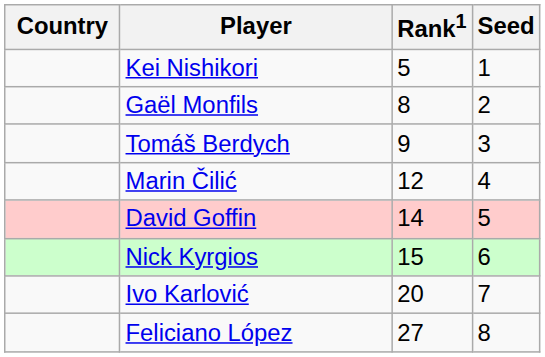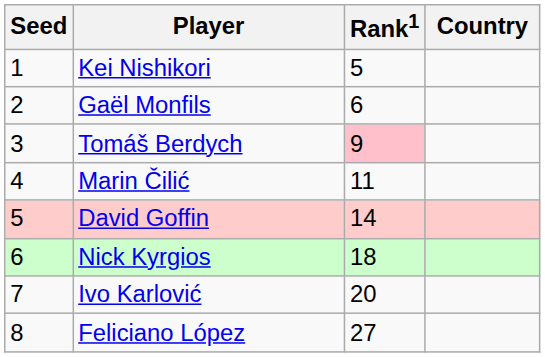columns swapped: Country <-> Seed
Gaël Monfils | Rank1: 8 -> 6
Tomáš Berdych | Rank1: no background -> pink background
Marin Čilić | Rank1: 12 -> 11
Nick Kyrgios | Rank1: 15 -> 18
